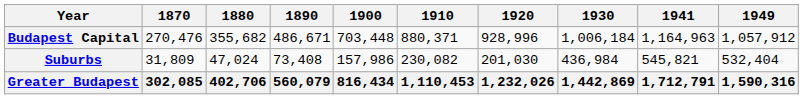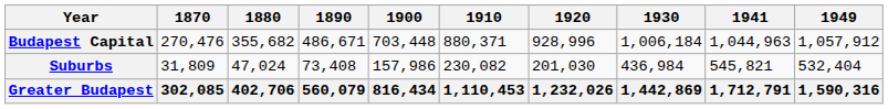Budapest Capital | 1941: 1,164,963 -> 1,044,963
